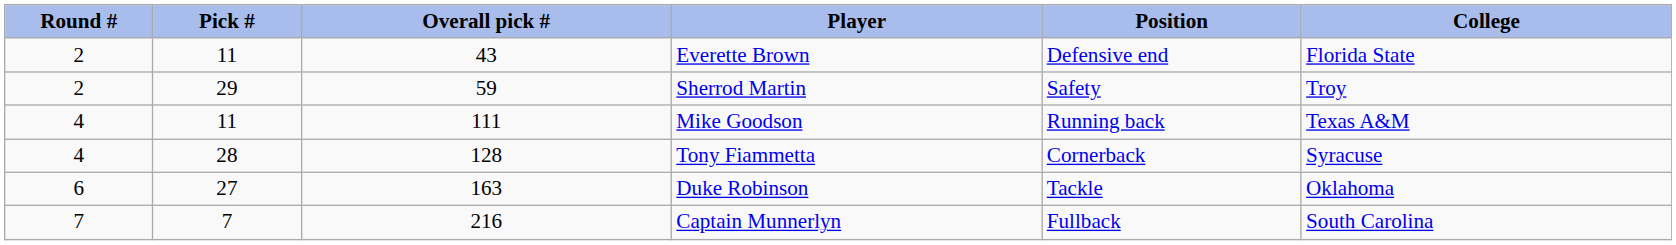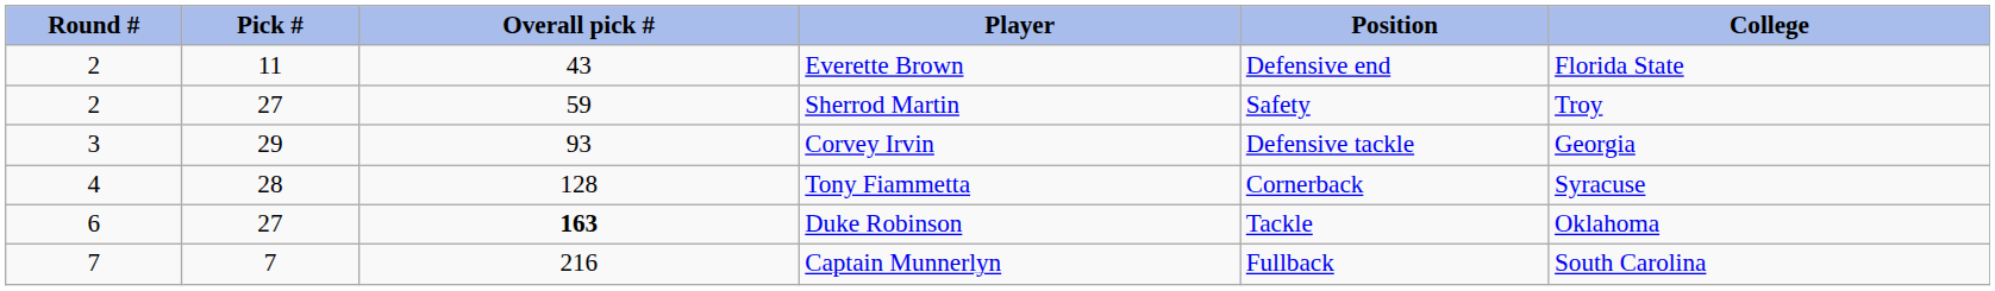Sherrod Martin | Pick #: 29 -> 27
+ row: 3 | 29 | 93 | Corvey Irvin | Defensive tackle | Georgia
- row: 4 | 11 | 111 | Mike Goodson | Running back | Texas A&M
Duke Robinson | Overall pick #: normal -> bold
